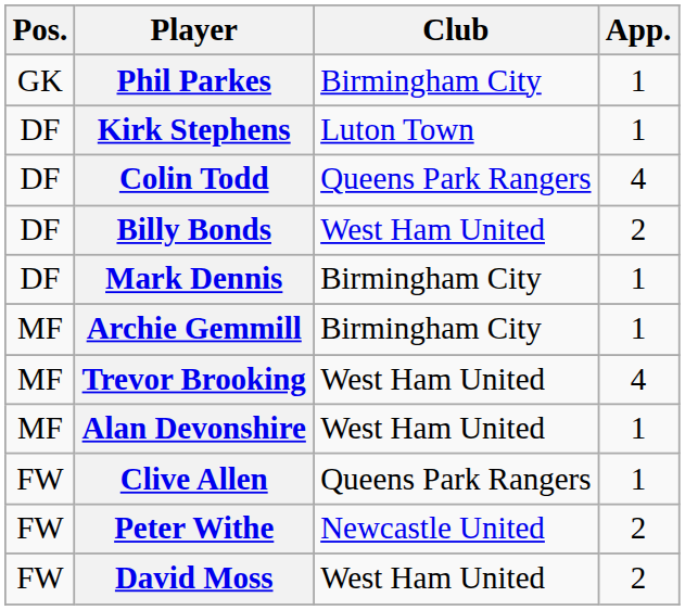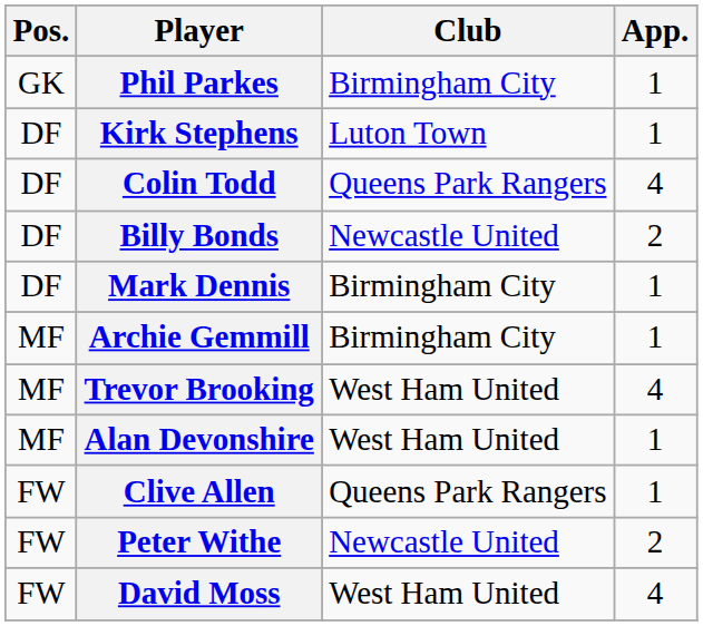Billy Bonds | Club: West Ham United -> Newcastle United
David Moss | App.: 2 -> 4
